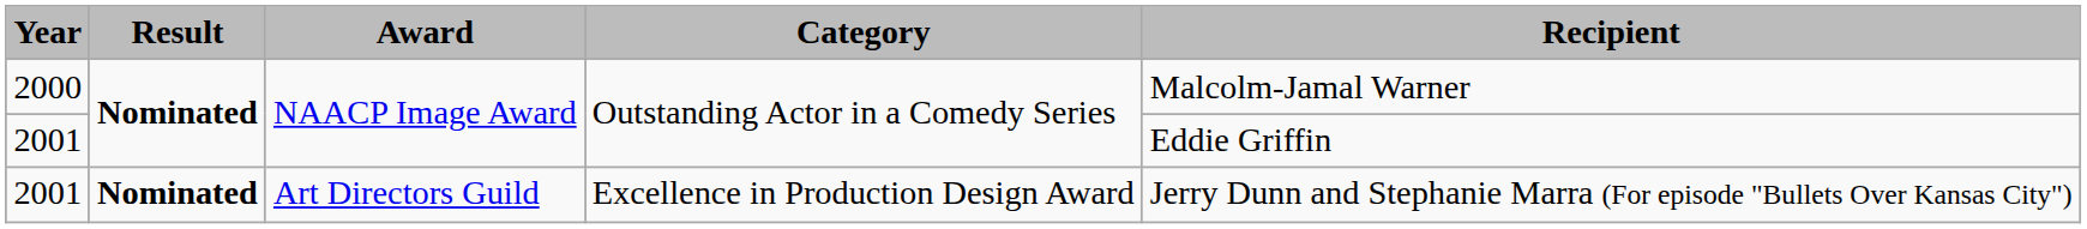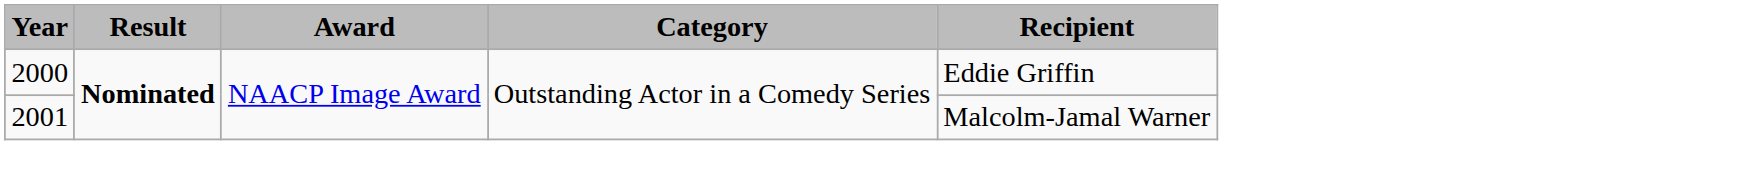2000 | Recipient: Malcolm-Jamal Warner -> Eddie Griffin
2001 / NAACP Image Award | Recipient: Eddie Griffin -> Malcolm-Jamal Warner
- row: 2001 | Nominated | Art Directors Guild | Excellence in Production Design Award | Jerry Dunn and Stephanie Marra (For episode "Bullets Over Kansas City")
